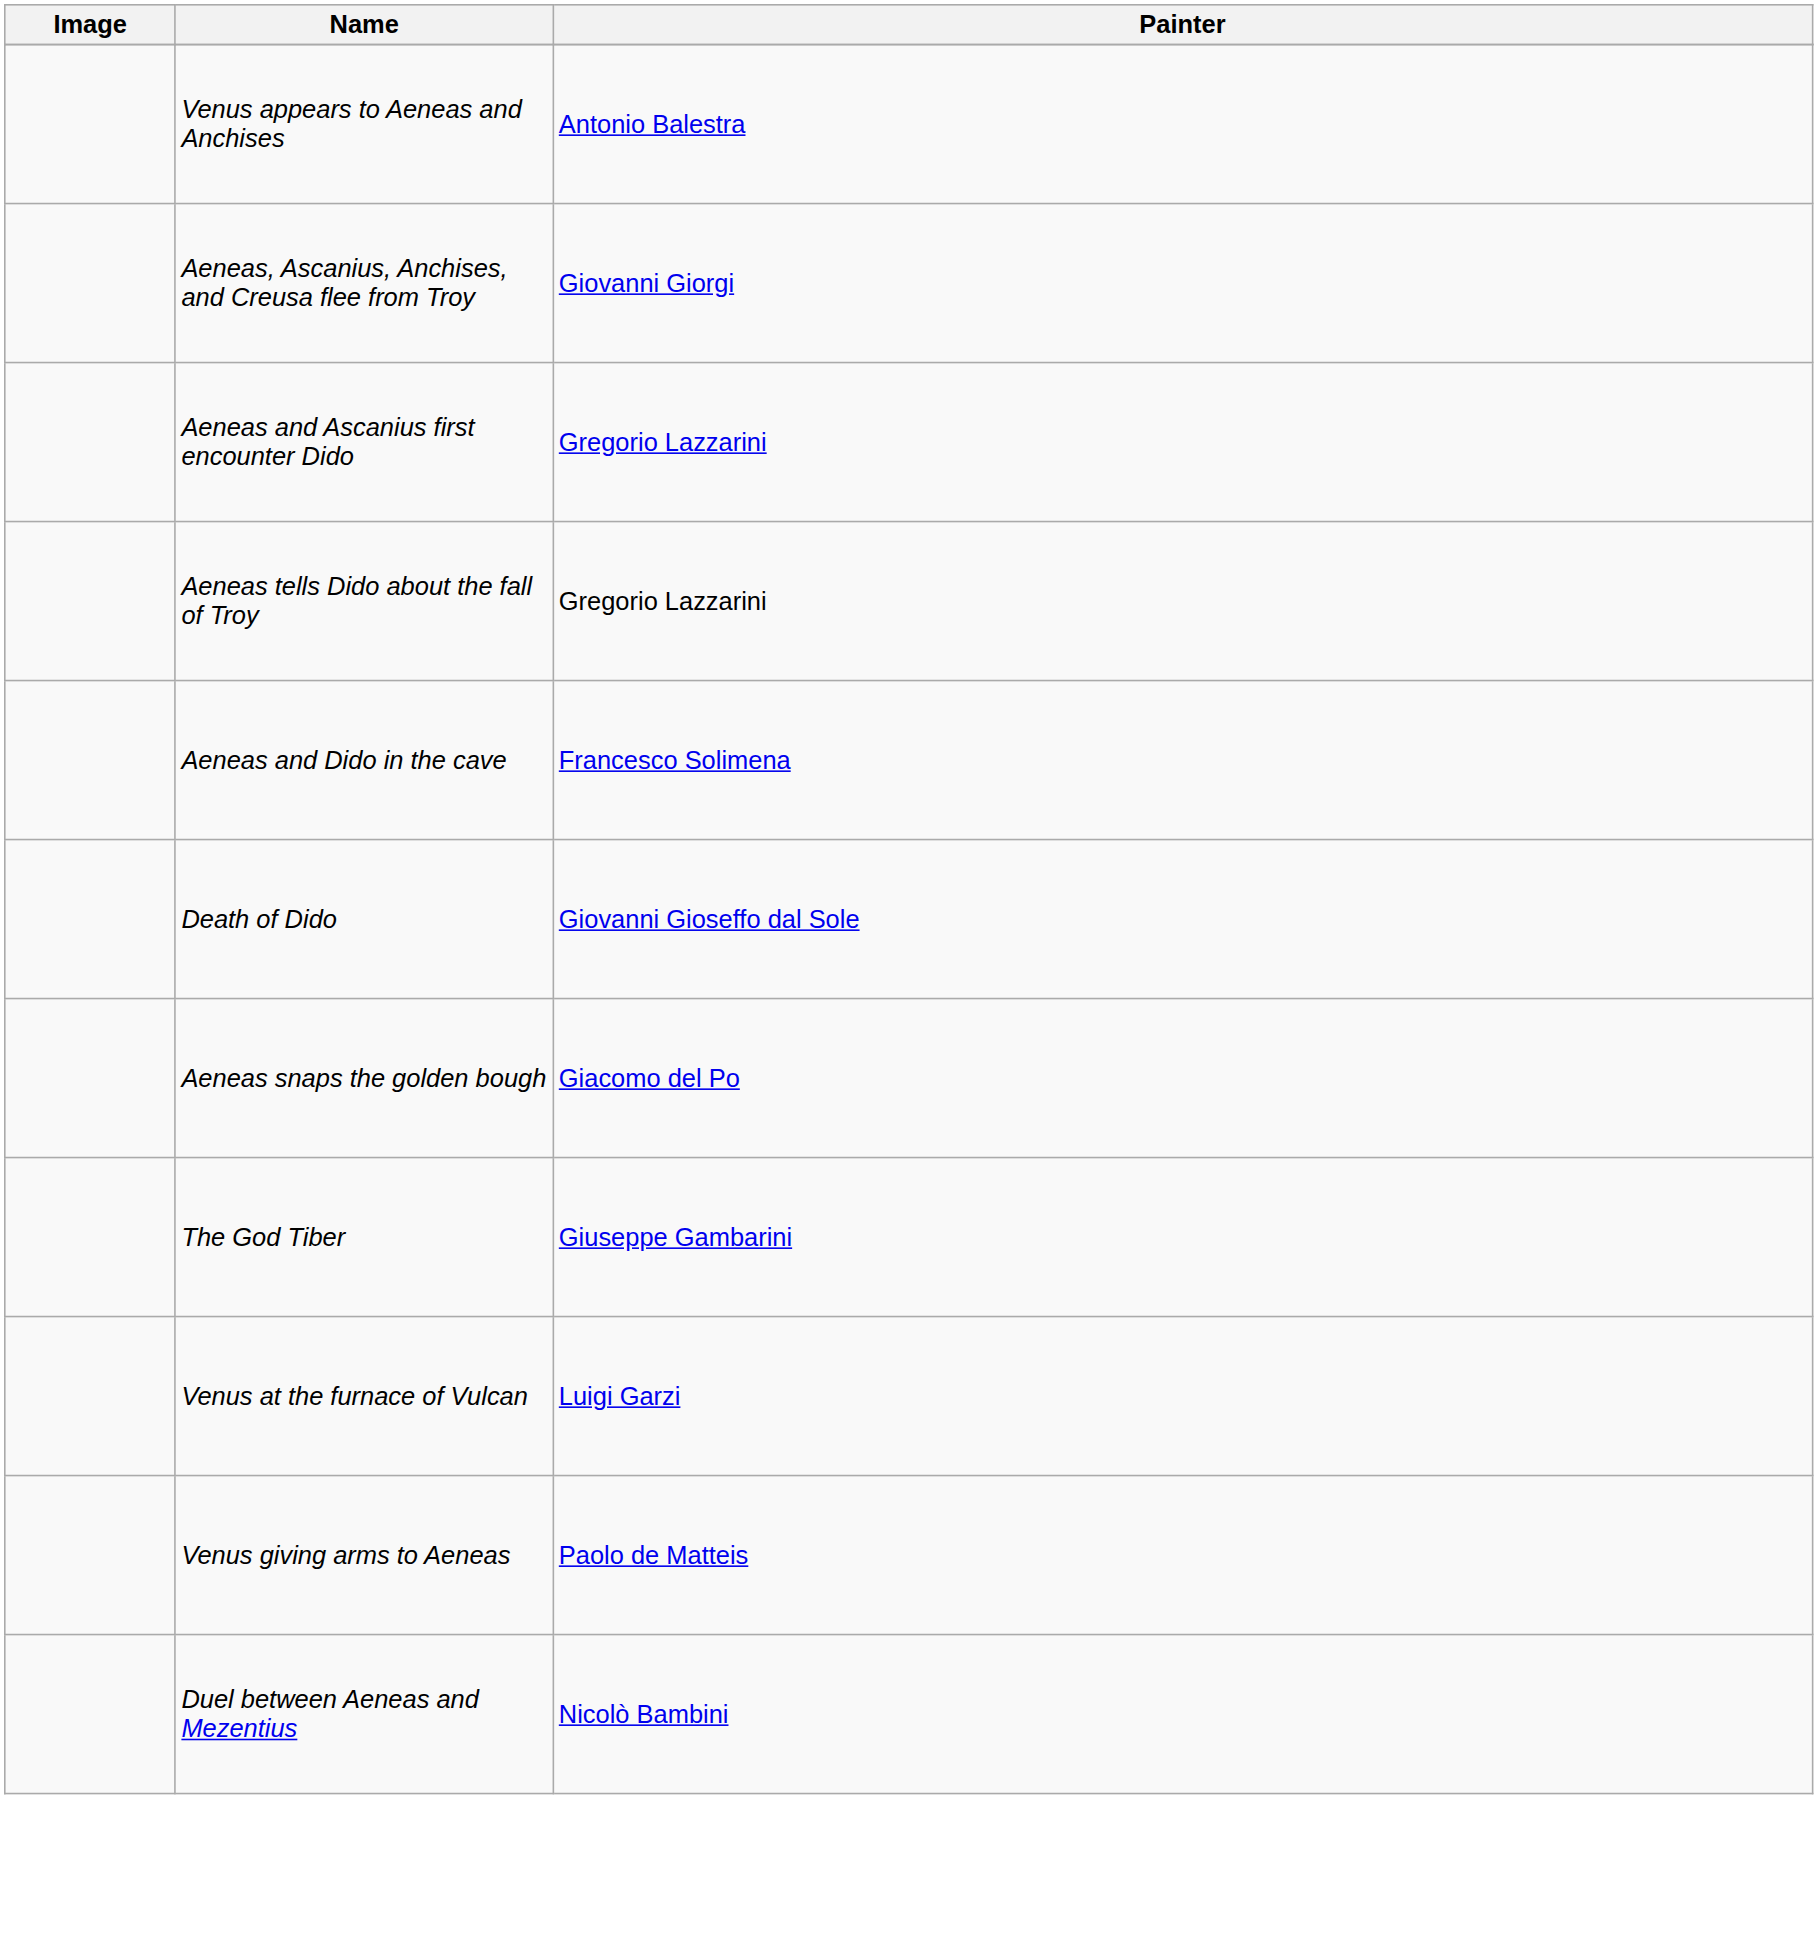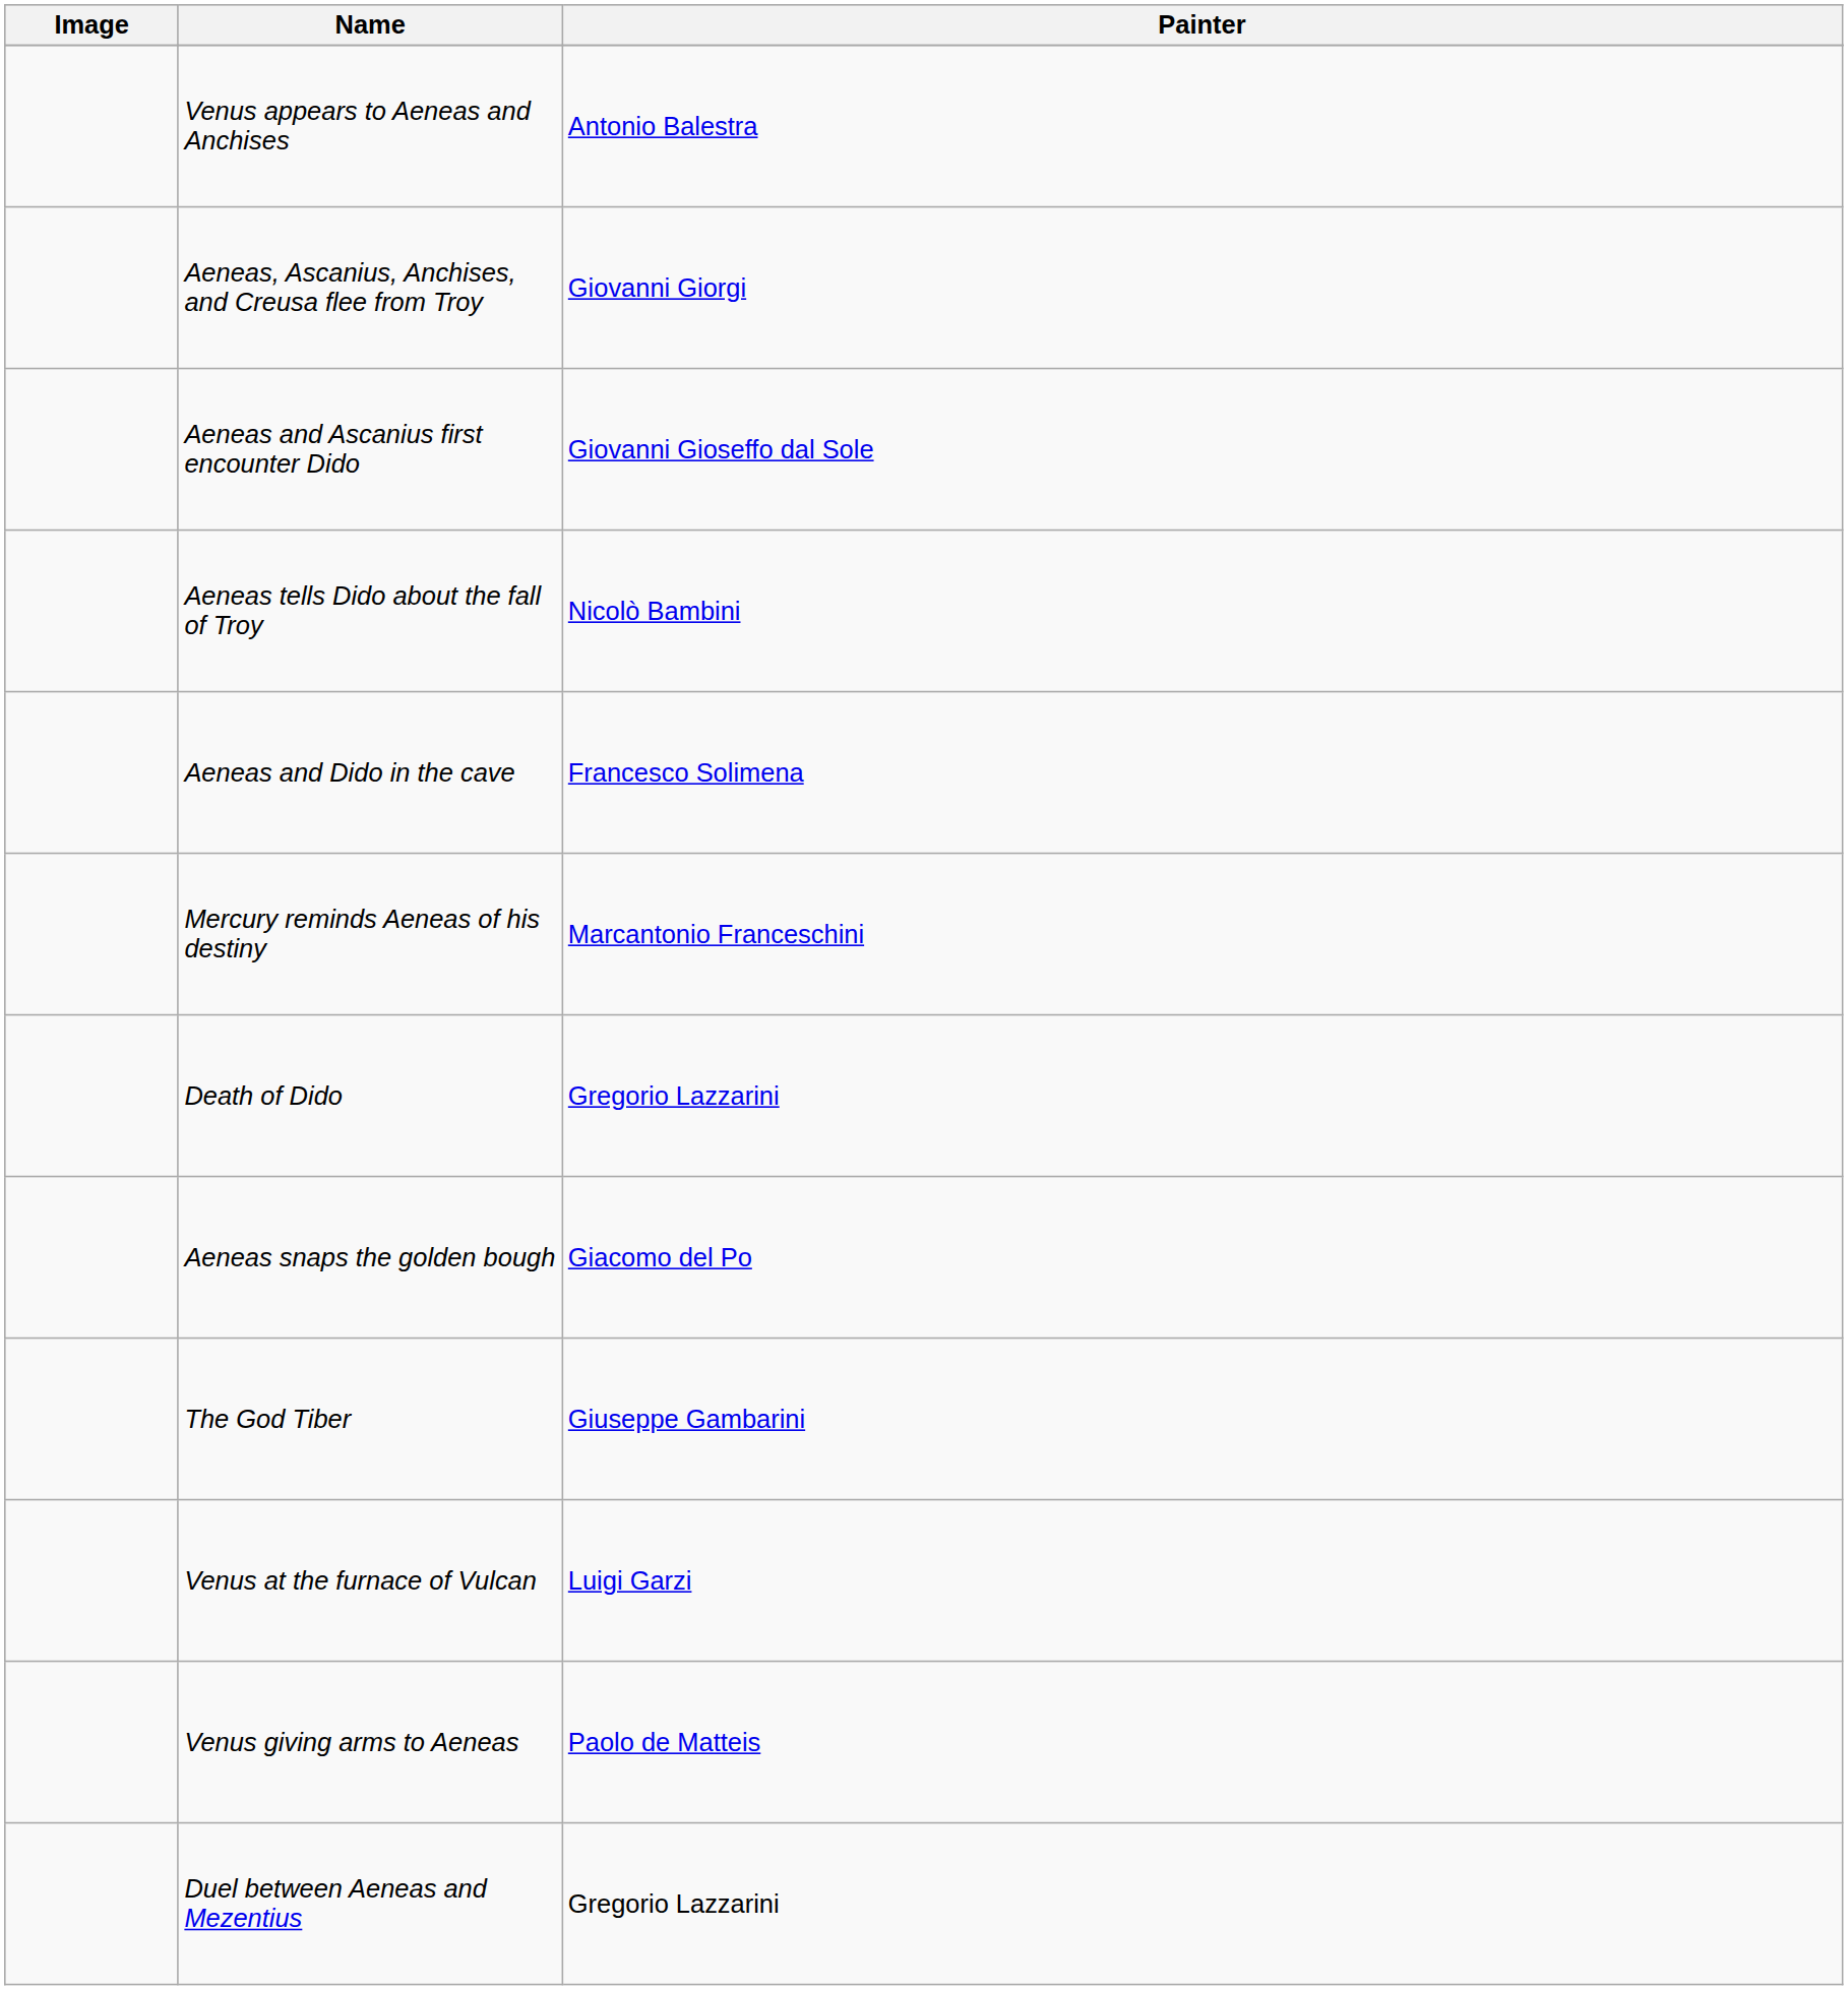Aeneas and Ascanius first encounter Dido | Painter: Gregorio Lazzarini -> Giovanni Gioseffo dal Sole
Aeneas tells Dido about the fall of Troy | Painter: Gregorio Lazzarini -> Nicolò Bambini
+ row: Mercury reminds Aeneas of his destiny | Marcantonio Franceschini
Death of Dido | Painter: Giovanni Gioseffo dal Sole -> Gregorio Lazzarini
Duel between Aeneas and Mezentius | Painter: Nicolò Bambini -> Gregorio Lazzarini
